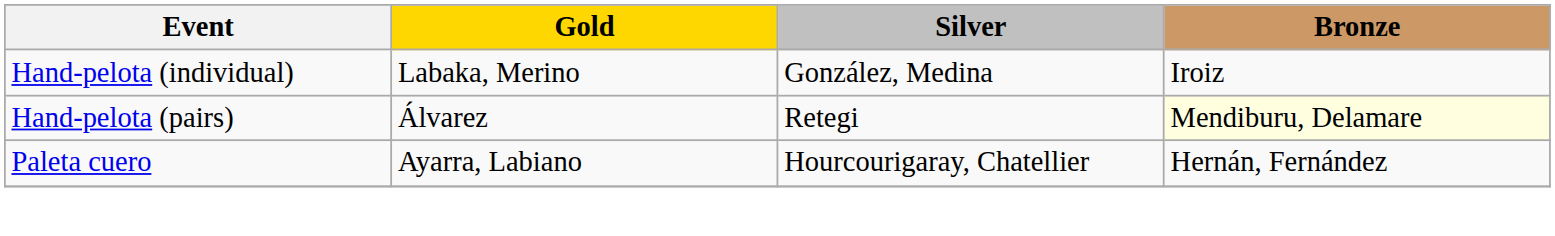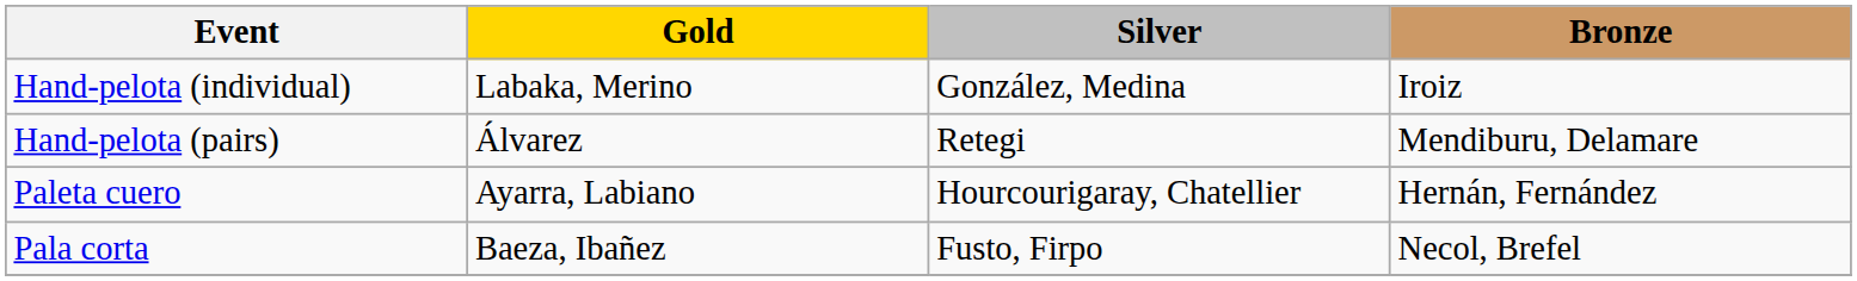Hand-pelota (pairs) | Bronze: lightyellow background -> no background
+ row: Pala corta | Baeza, Ibañez | Fusto, Firpo | Necol, Brefel
